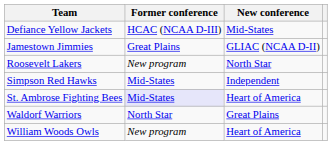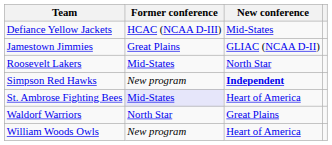Roosevelt Lakers | Former conference: New program -> Mid-States
Simpson Red Hawks | Former conference: Mid-States -> New program
Simpson Red Hawks | New conference: normal -> bold
